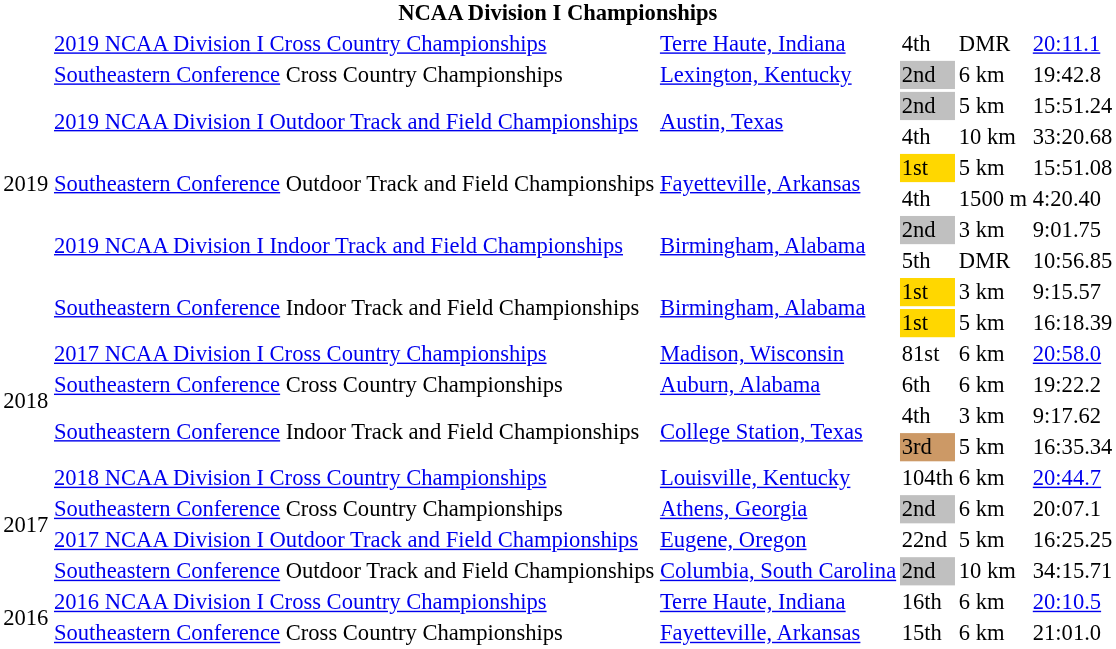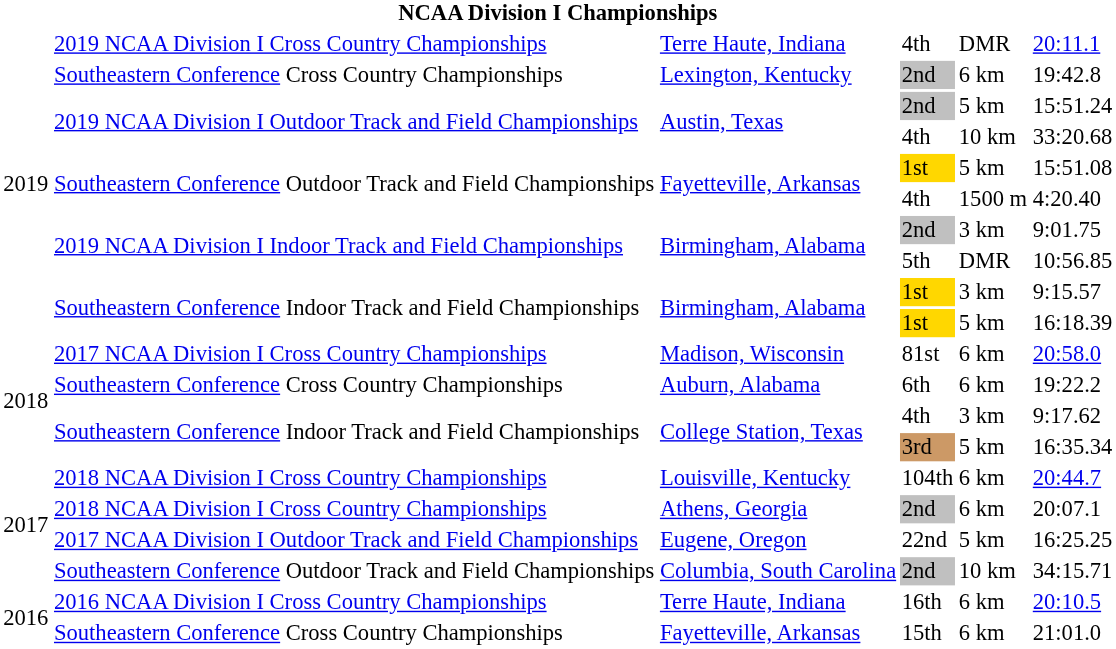Athens, Georgia | column 2: Southeastern Conference Cross Country Championships -> 2018 NCAA Division I Cross Country Championships
